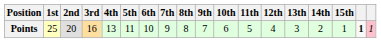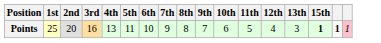- column: 14th | 2
Points | 15th: normal -> bold
